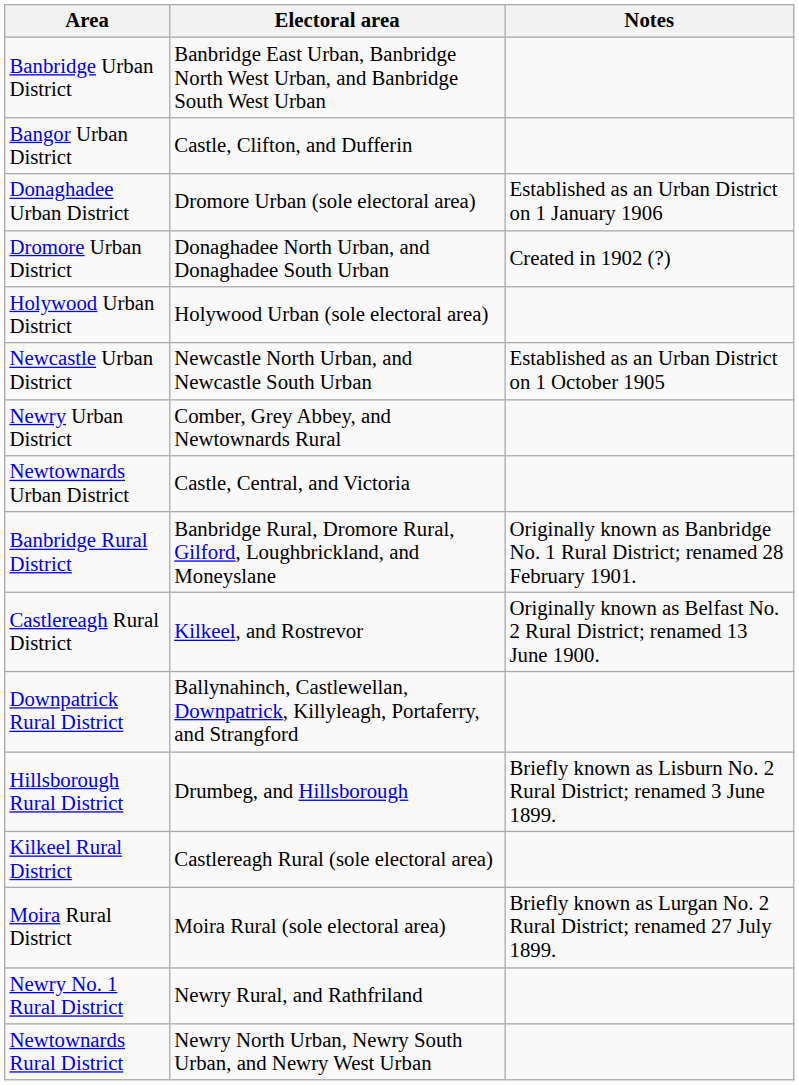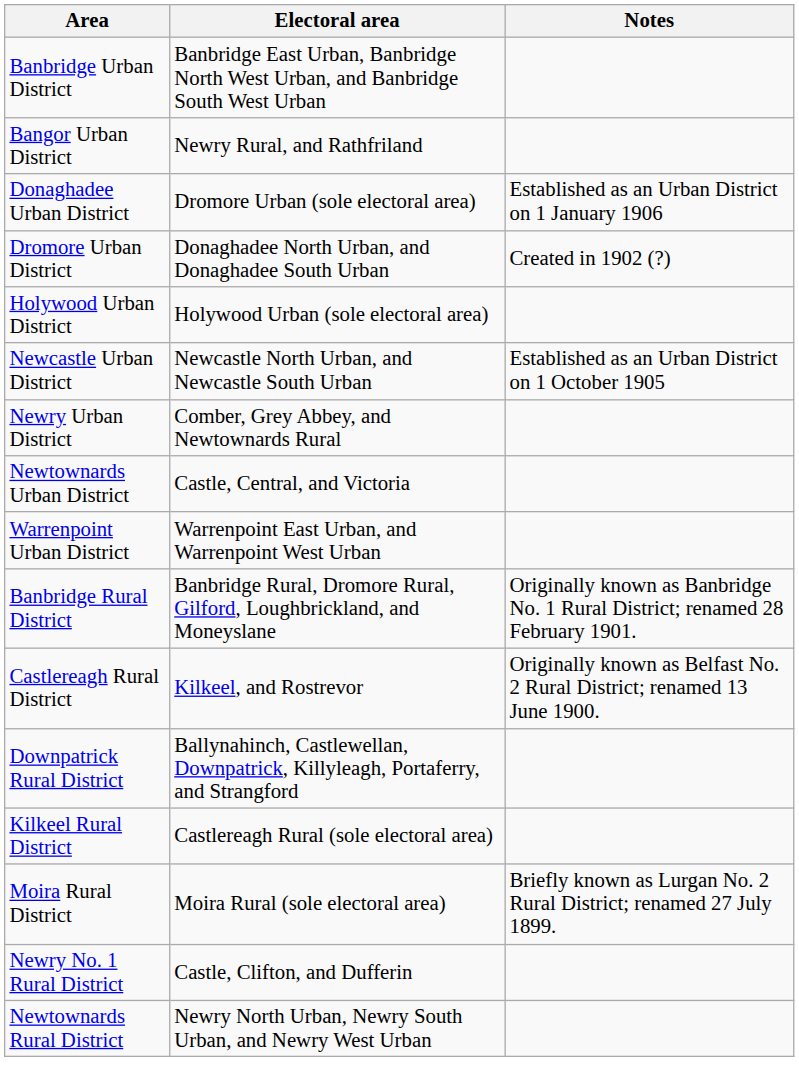Bangor Urban District | Electoral area: Castle, Clifton, and Dufferin -> Newry Rural, and Rathfriland
+ row: Warrenpoint Urban District | Warrenpoint East Urban, and Warrenpoint West Urban
- row: Hillsborough Rural District | Drumbeg, and Hillsborough | Briefly known as Lisburn No. 2 Rural District; renamed 3 June 1899.
Newry No. 1 Rural District | Electoral area: Newry Rural, and Rathfriland -> Castle, Clifton, and Dufferin
